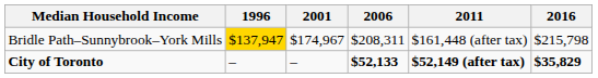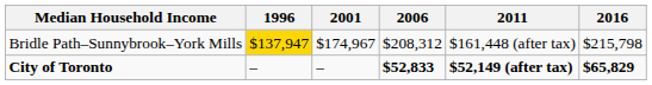Bridle Path–Sunnybrook–York Mills | 2006: $208,311 -> $208,312
City of Toronto | 2006: $52,133 -> $52,833
City of Toronto | 2016: $35,829 -> $65,829
